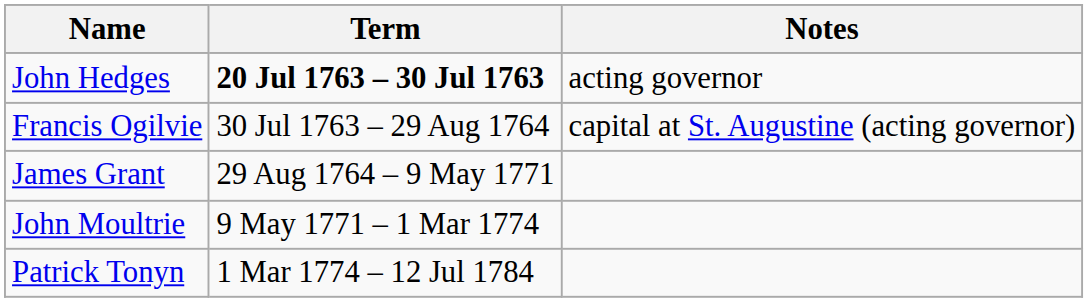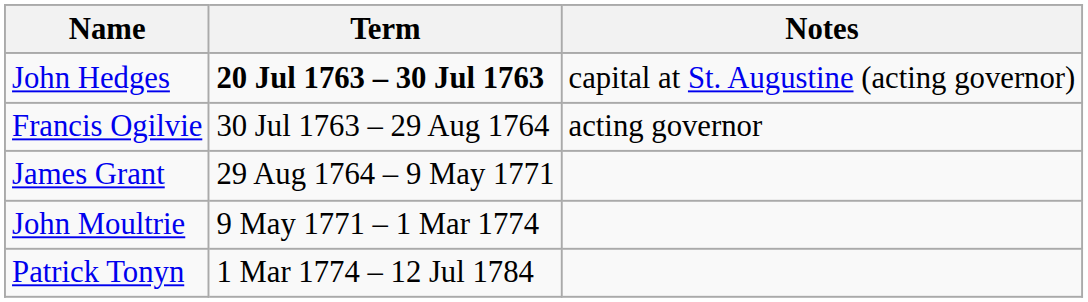John Hedges | Notes: acting governor -> capital at St. Augustine (acting governor)
Francis Ogilvie | Notes: capital at St. Augustine (acting governor) -> acting governor
